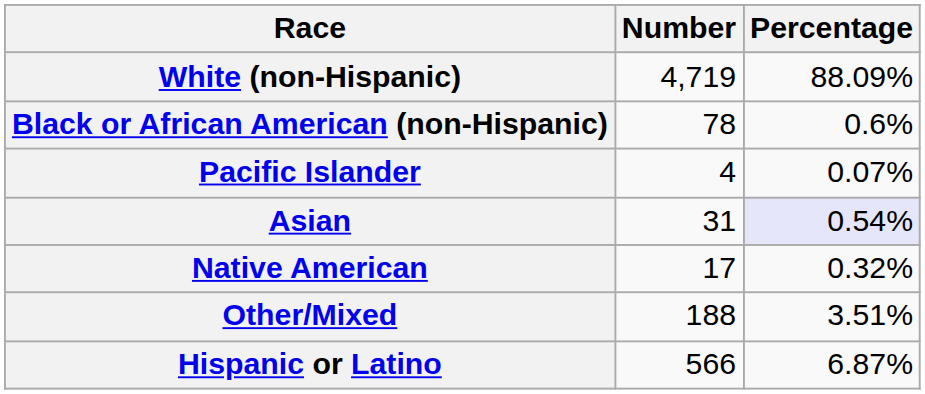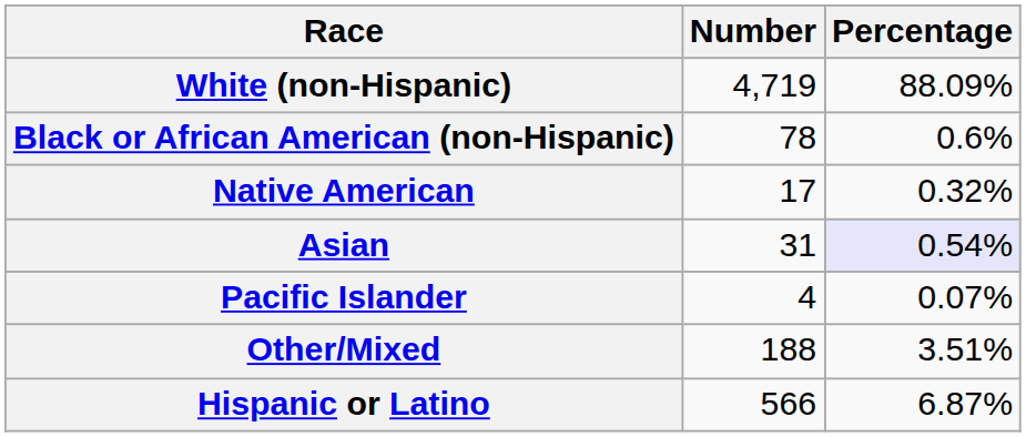rows swapped: Native American <-> Pacific Islander
